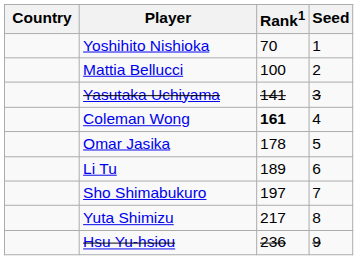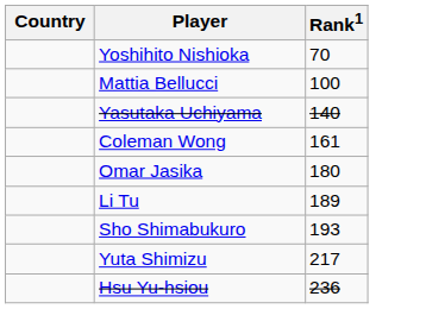- column: Seed | 1 | 2 | 3 | 4 | 5 | 6 | 7 | 8 | 9
Yasutaka Uchiyama | Rank1: 141 -> 140
Coleman Wong | Rank1: bold -> normal
Omar Jasika | Rank1: 178 -> 180
Sho Shimabukuro | Rank1: 197 -> 193
